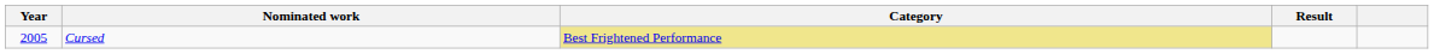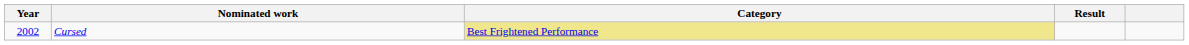Cursed | Year: 2005 -> 2002
